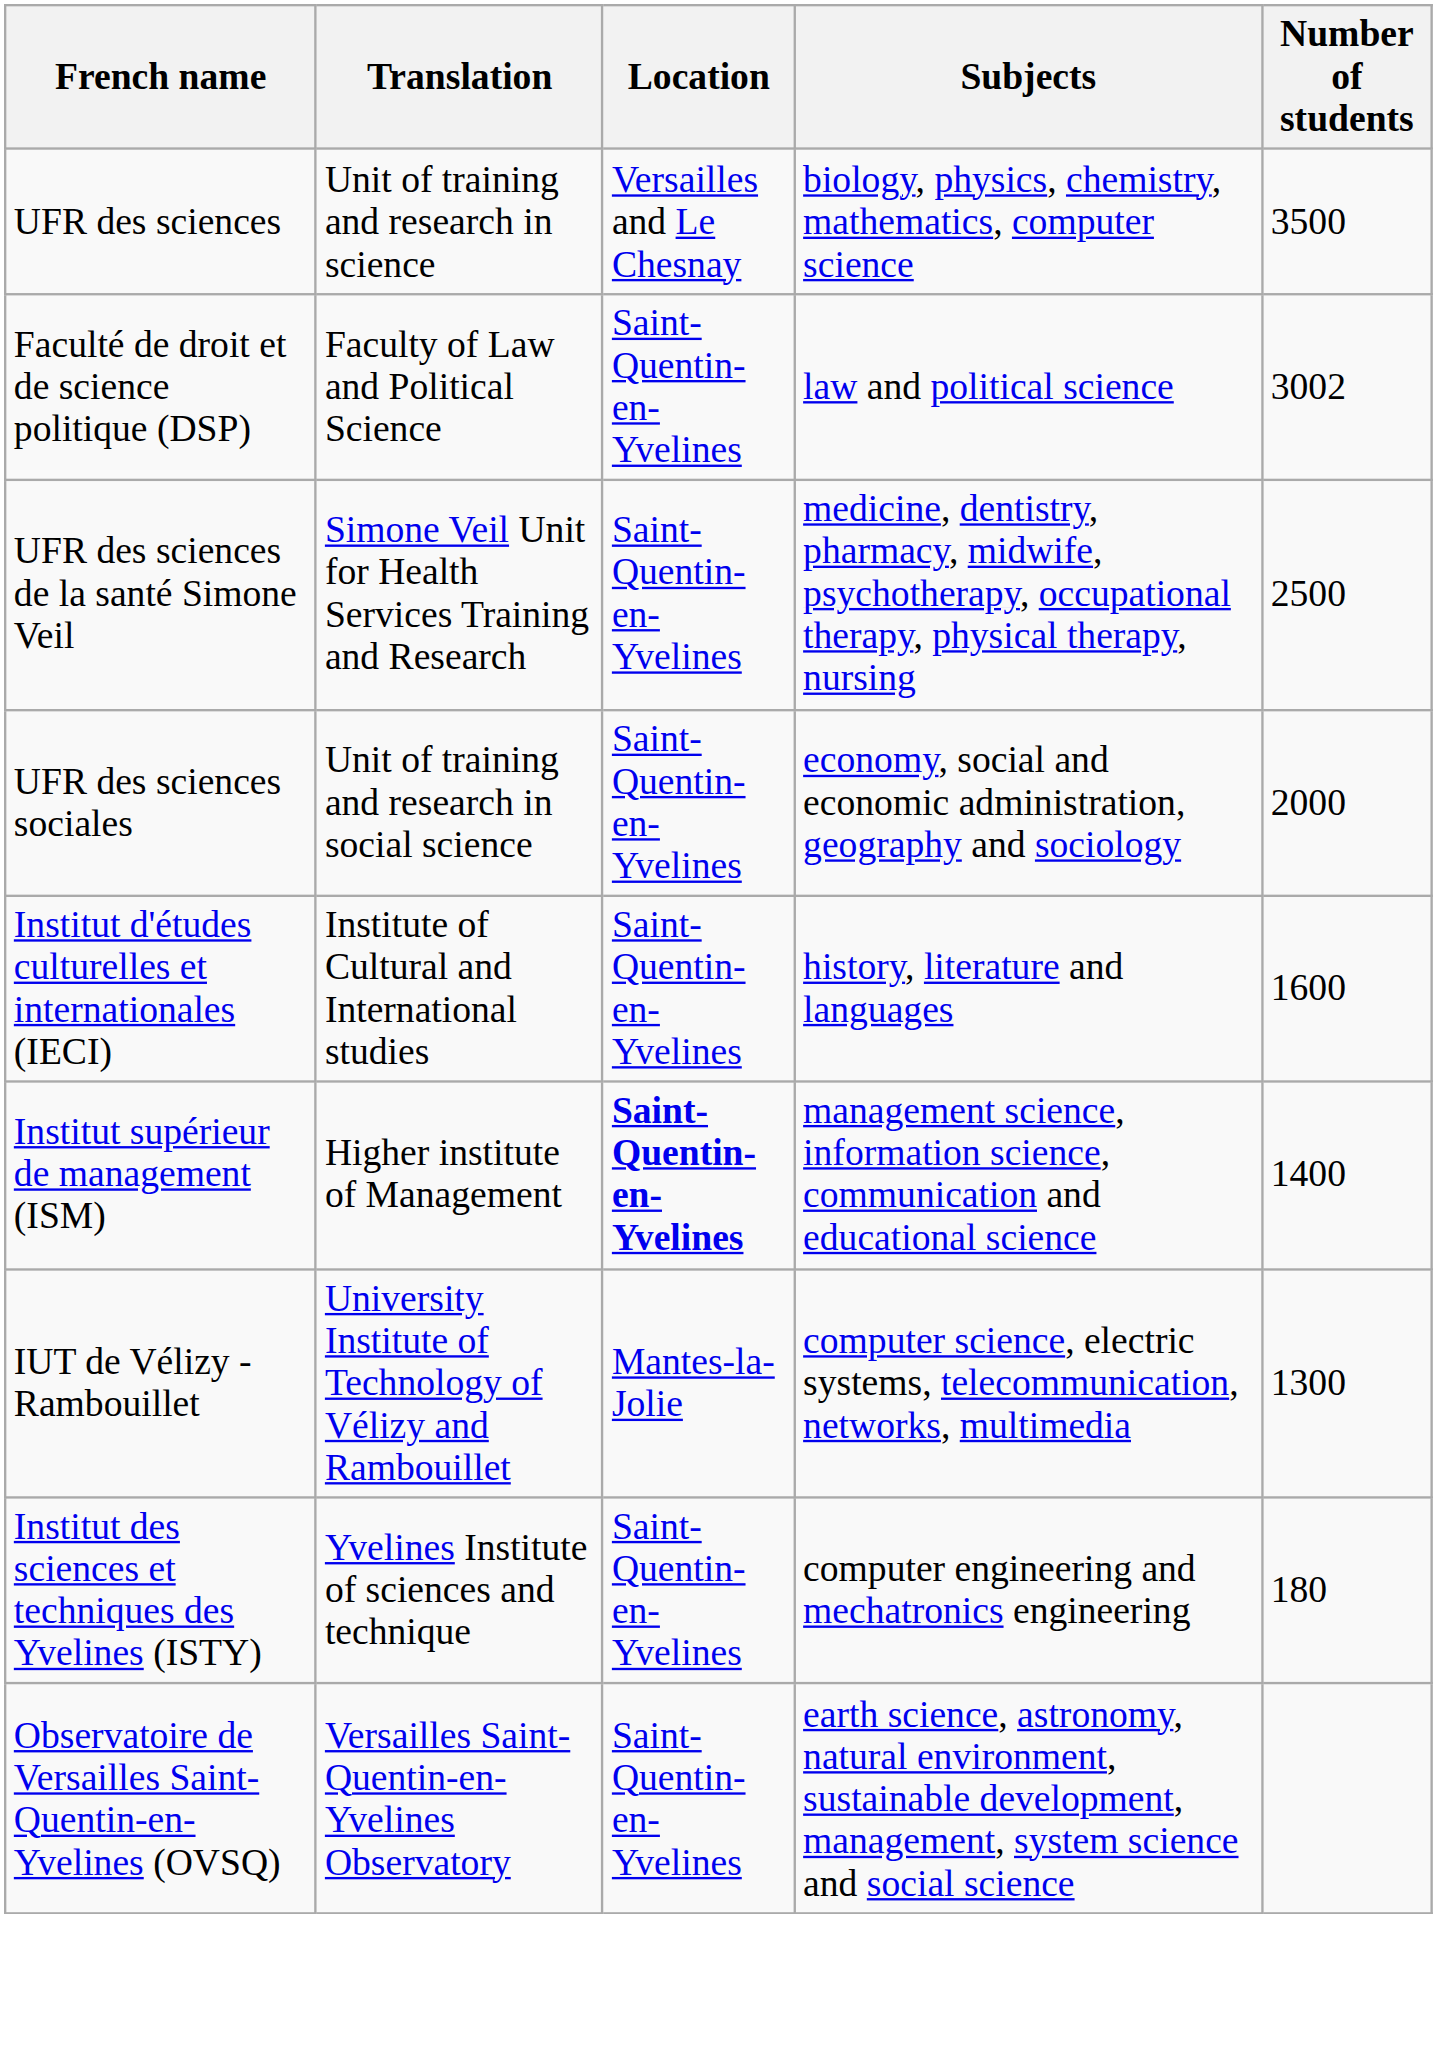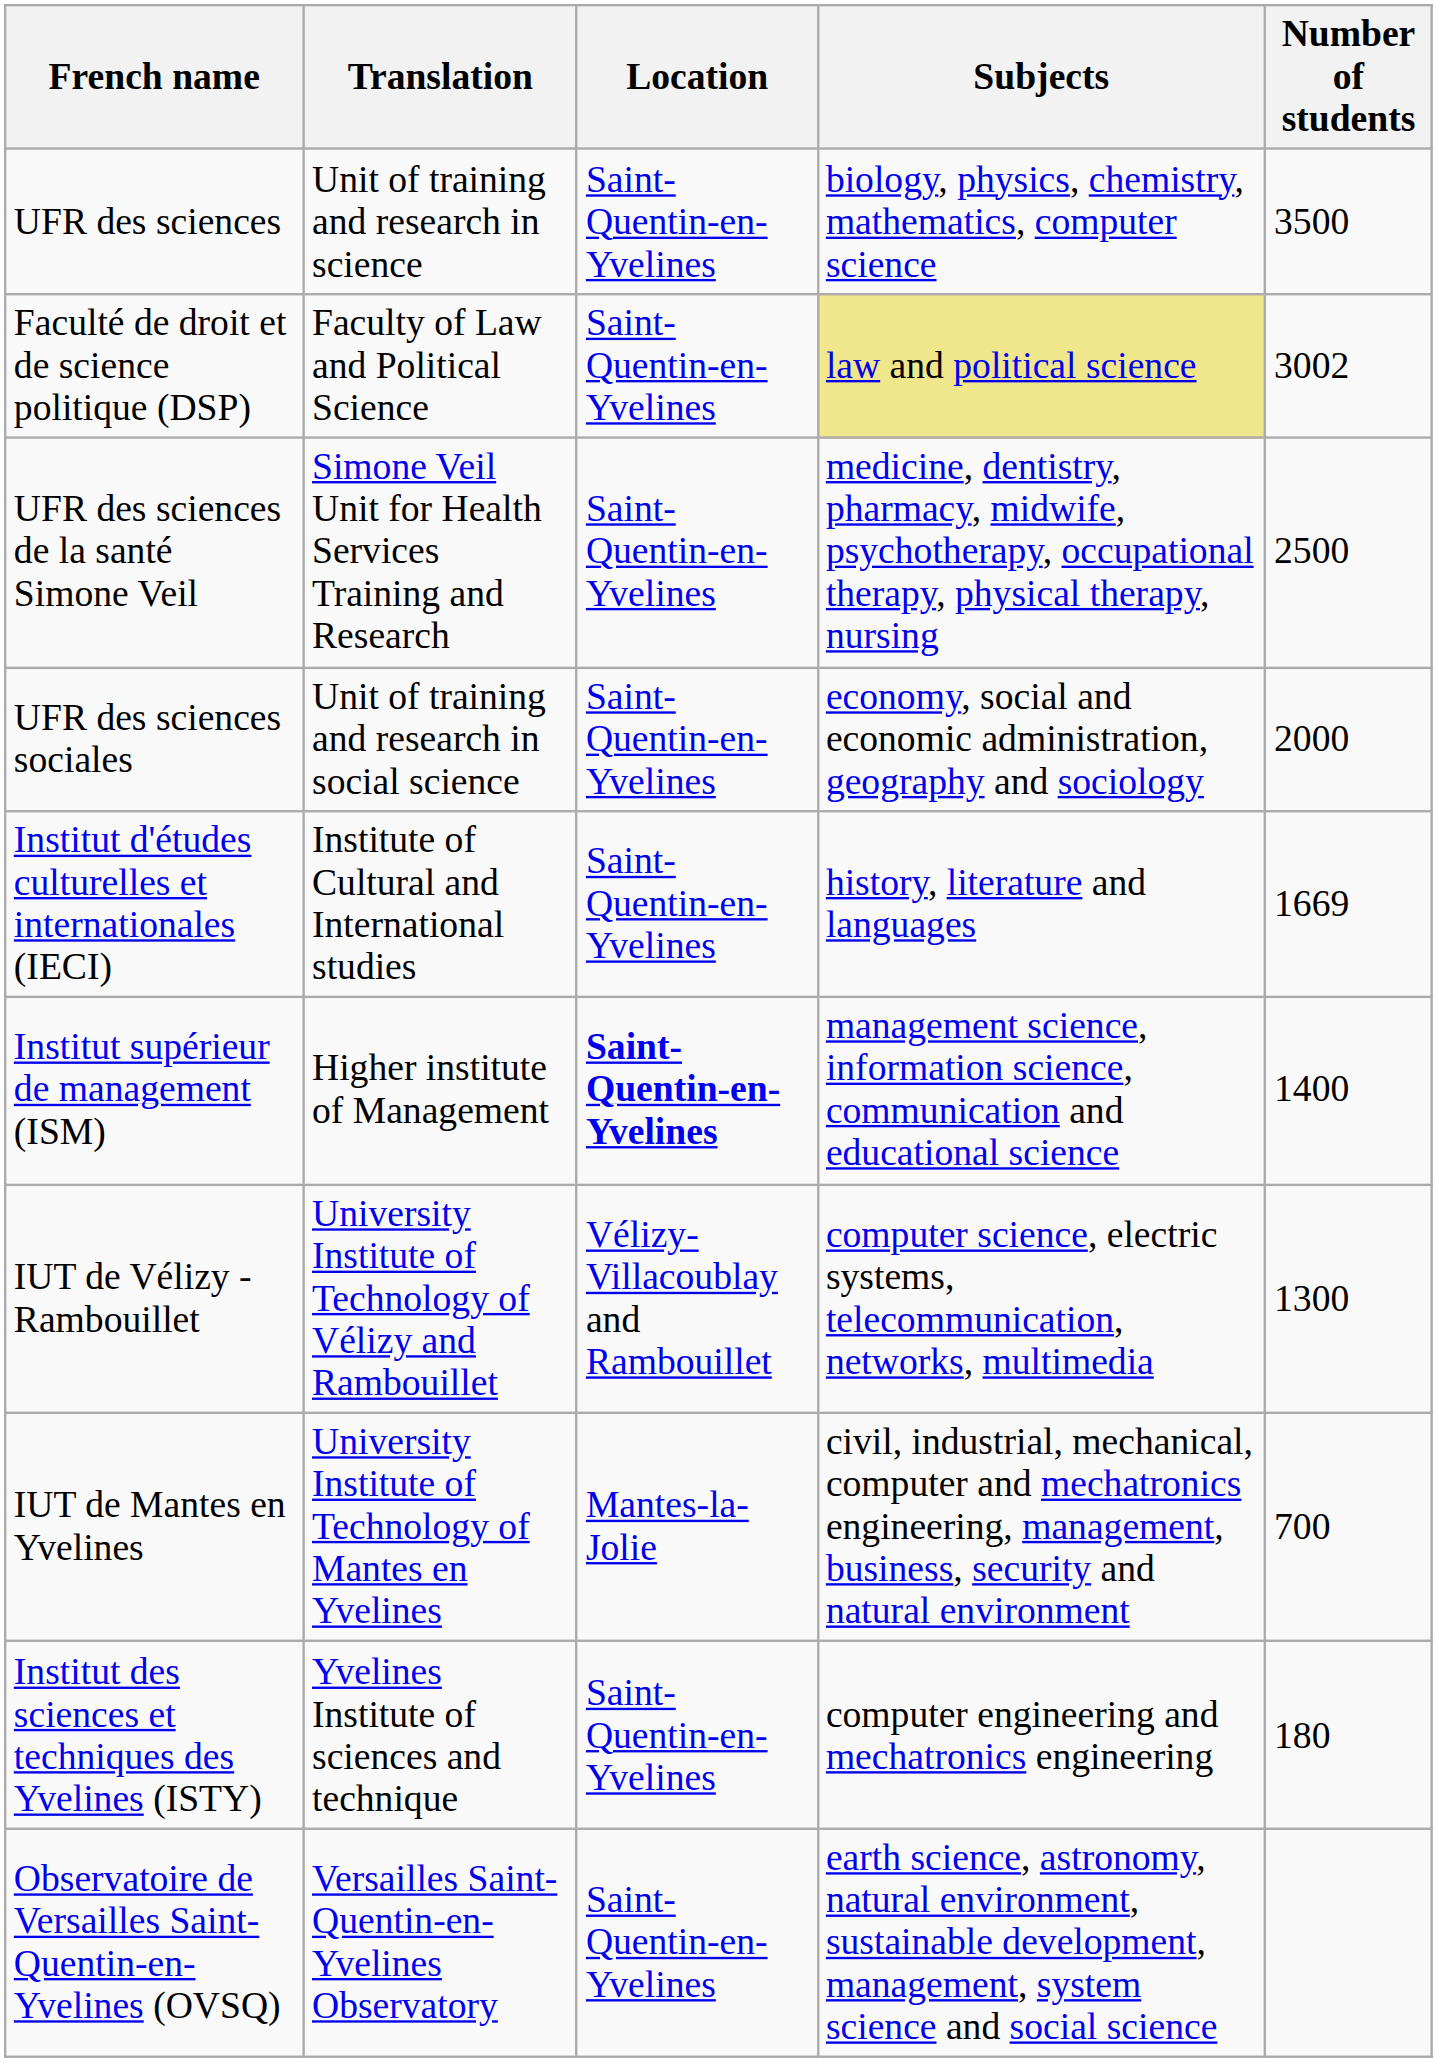UFR des sciences | Location: Versailles and Le Chesnay -> Saint-Quentin-en-Yvelines
Faculté de droit et de science politique (DSP) | Subjects: no background -> khaki background
Institut d'études culturelles et internationales (IECI) | Number of students: 1600 -> 1669
IUT de Vélizy - Rambouillet | Location: Mantes-la-Jolie -> Vélizy-Villacoublay and Rambouillet
+ row: IUT de Mantes en Yvelines | University Institute of Technology of Mantes en Yvelines | Mantes-la-Jolie | civil, industrial, mechanical, computer and mechatronics engineering, management, business, security and natural environment | 700
